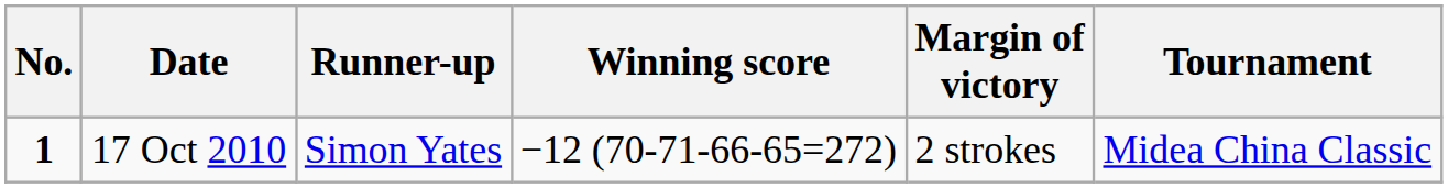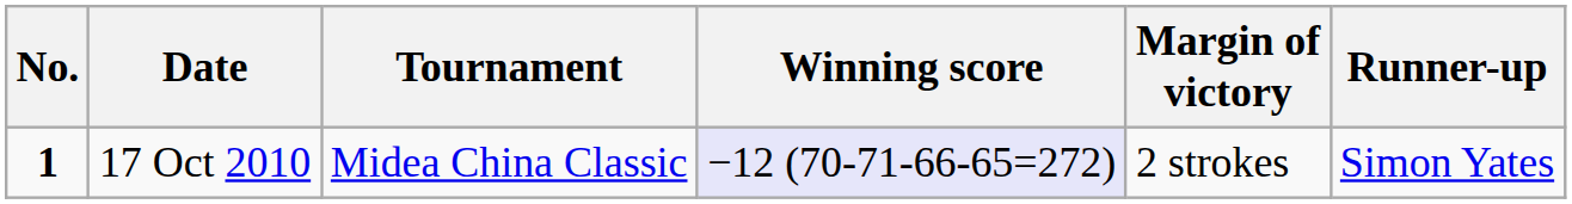columns swapped: Tournament <-> Runner-up
17 Oct 2010 | Winning score: no background -> lavender background
